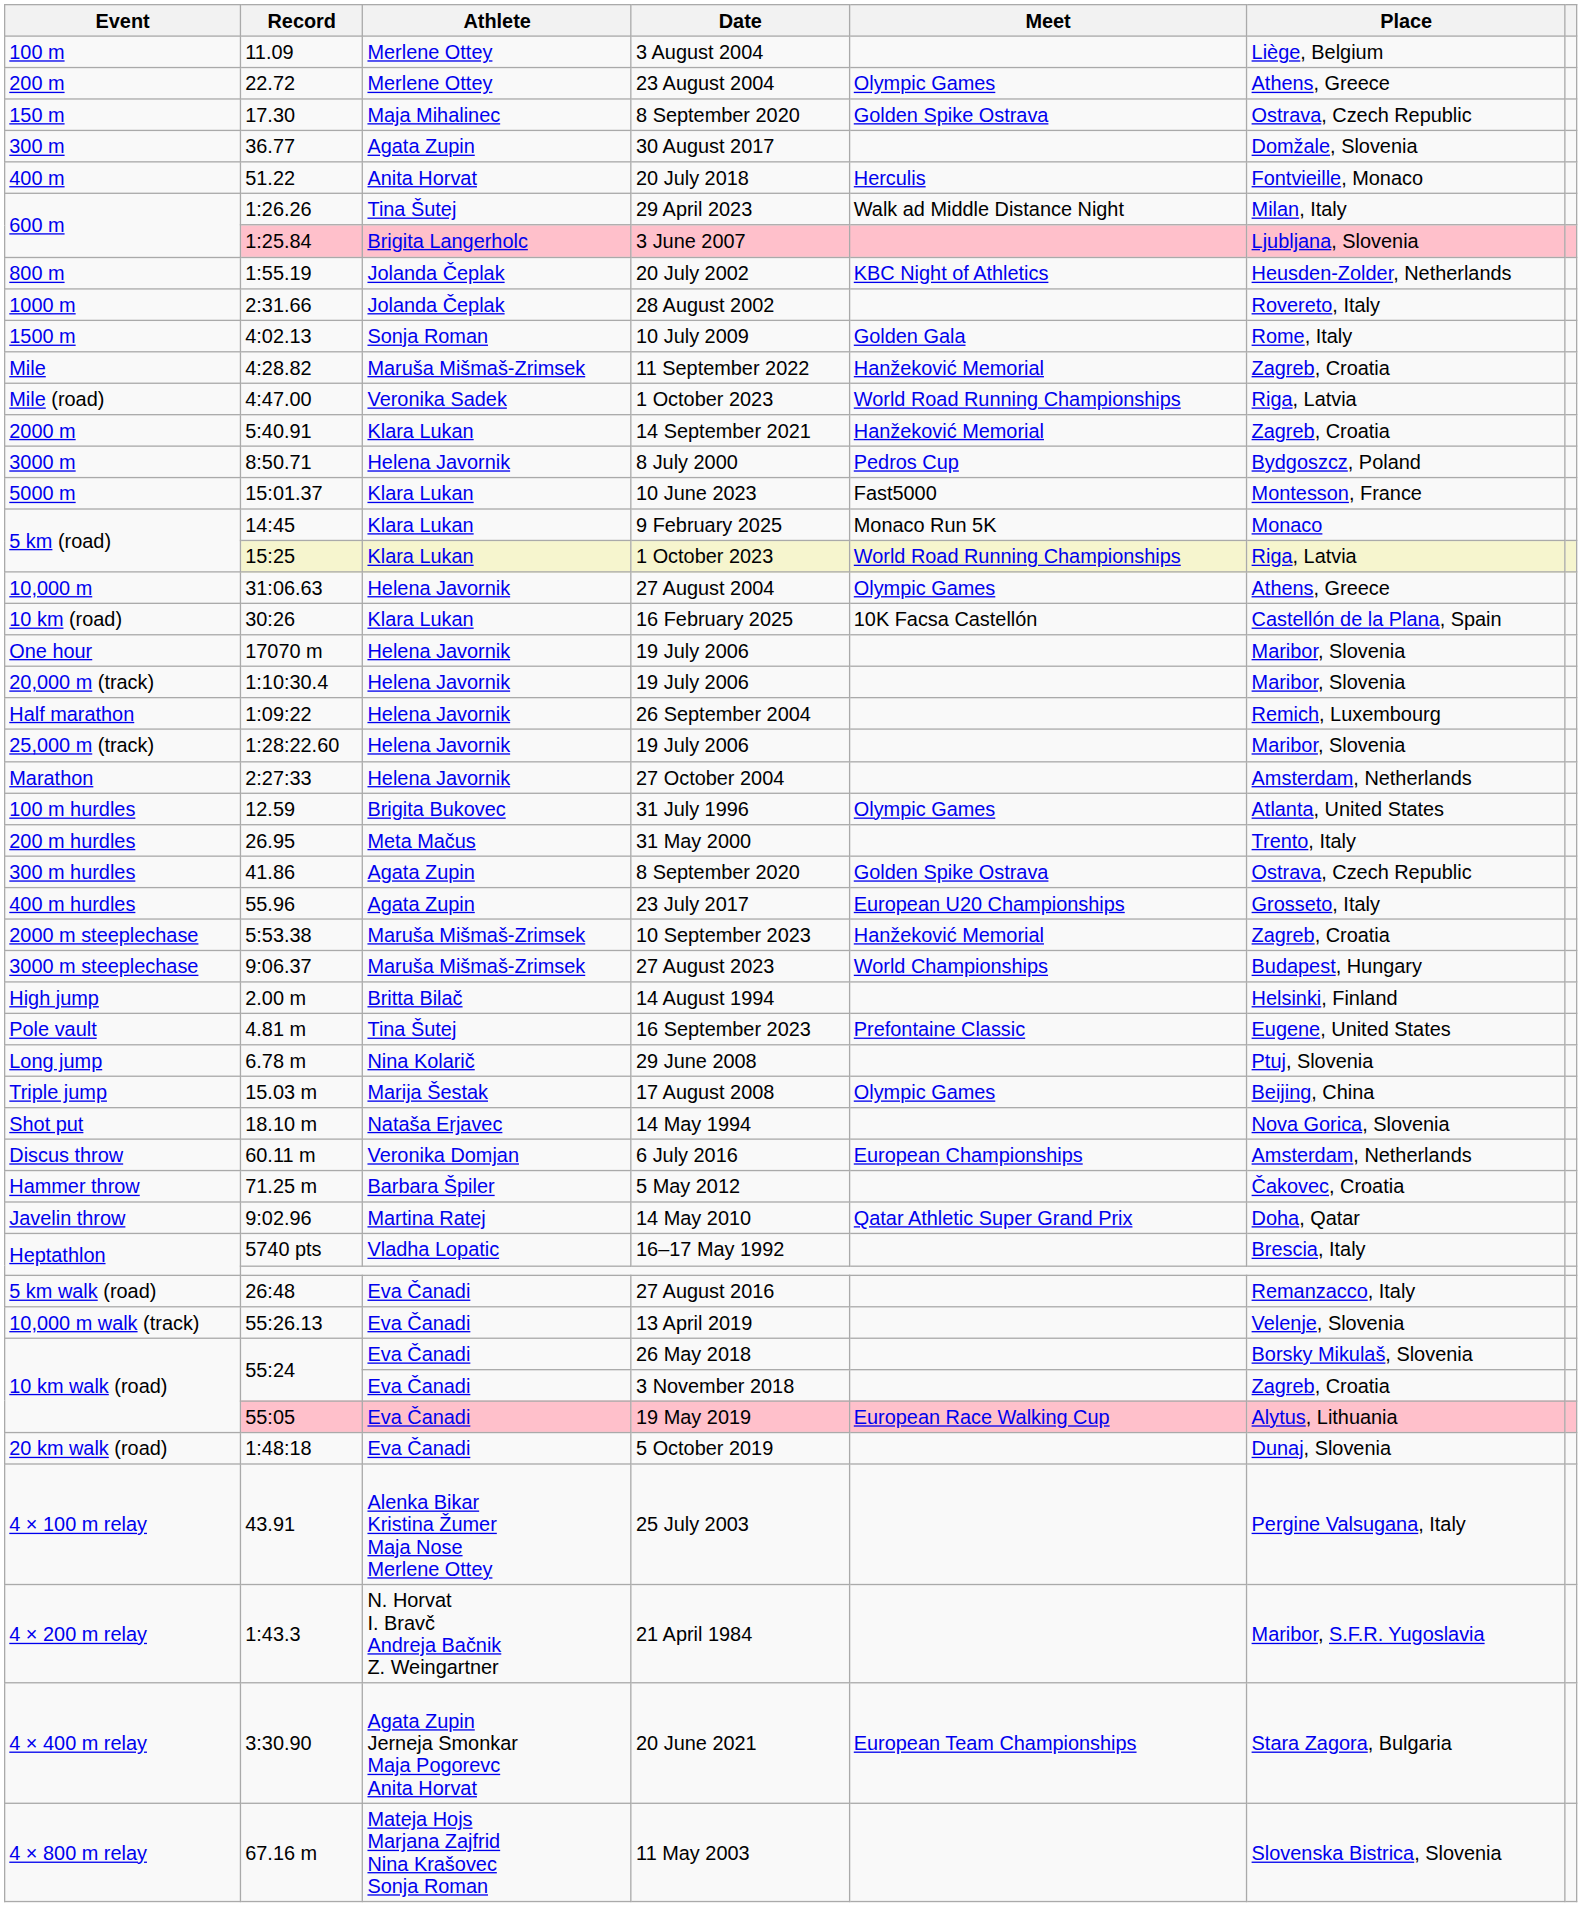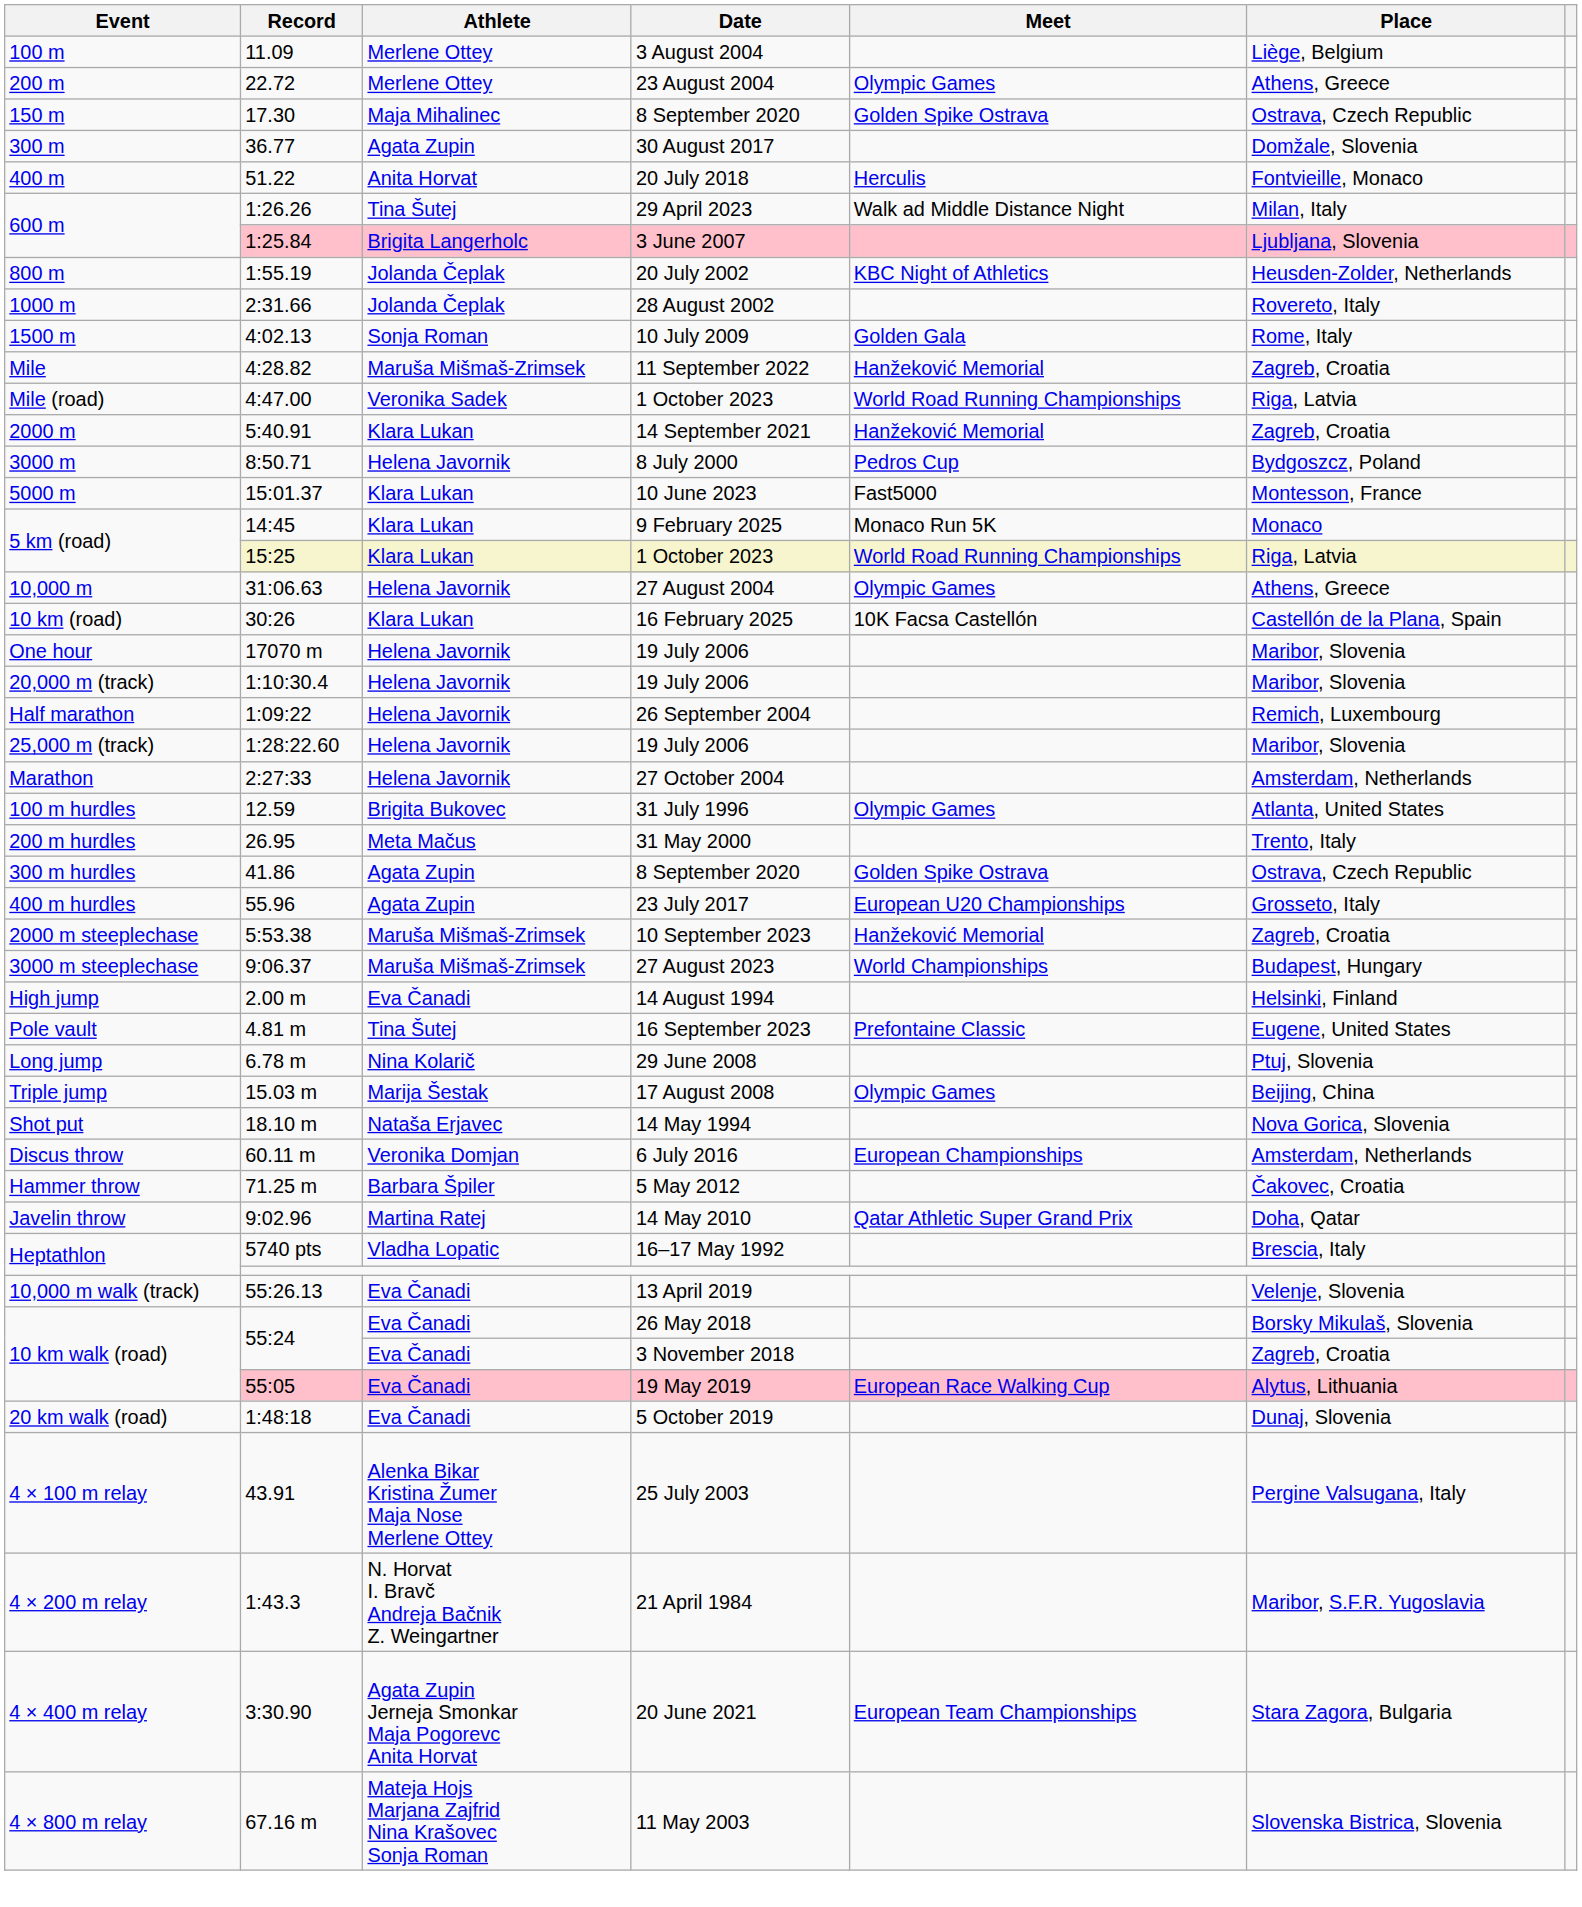14 August 1994 | Athlete: Britta Bilač -> Eva Čanadi
- row: 5 km walk (road) | 26:48 | Eva Čanadi | 27 August 2016 | Remanzacco, Italy
